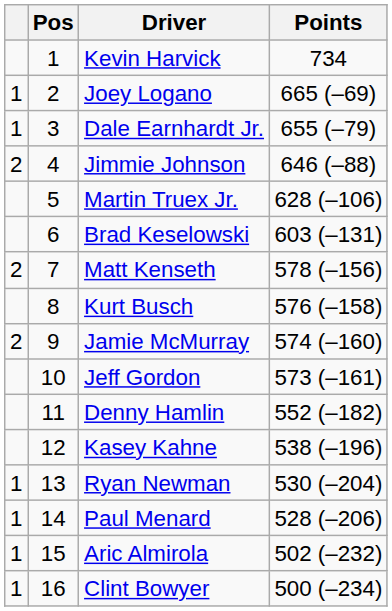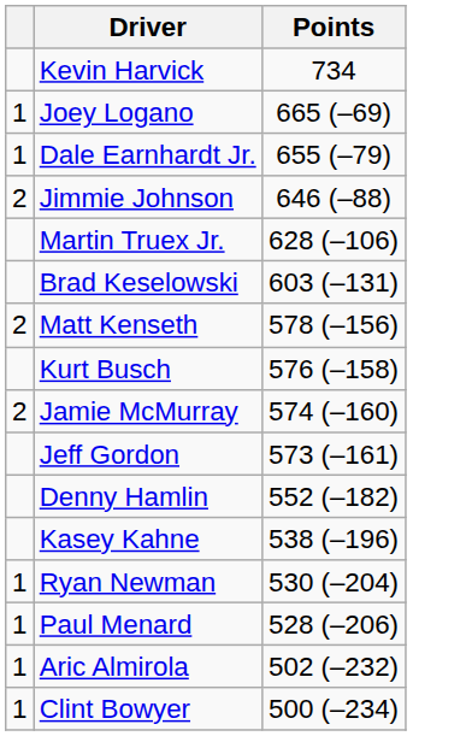- column: Pos | 1 | 2 | 3 | 4 | 5 | 6 | 7 | 8 | 9 | 10 | 11 | 12 | 13 | 14 | 15 | 16
